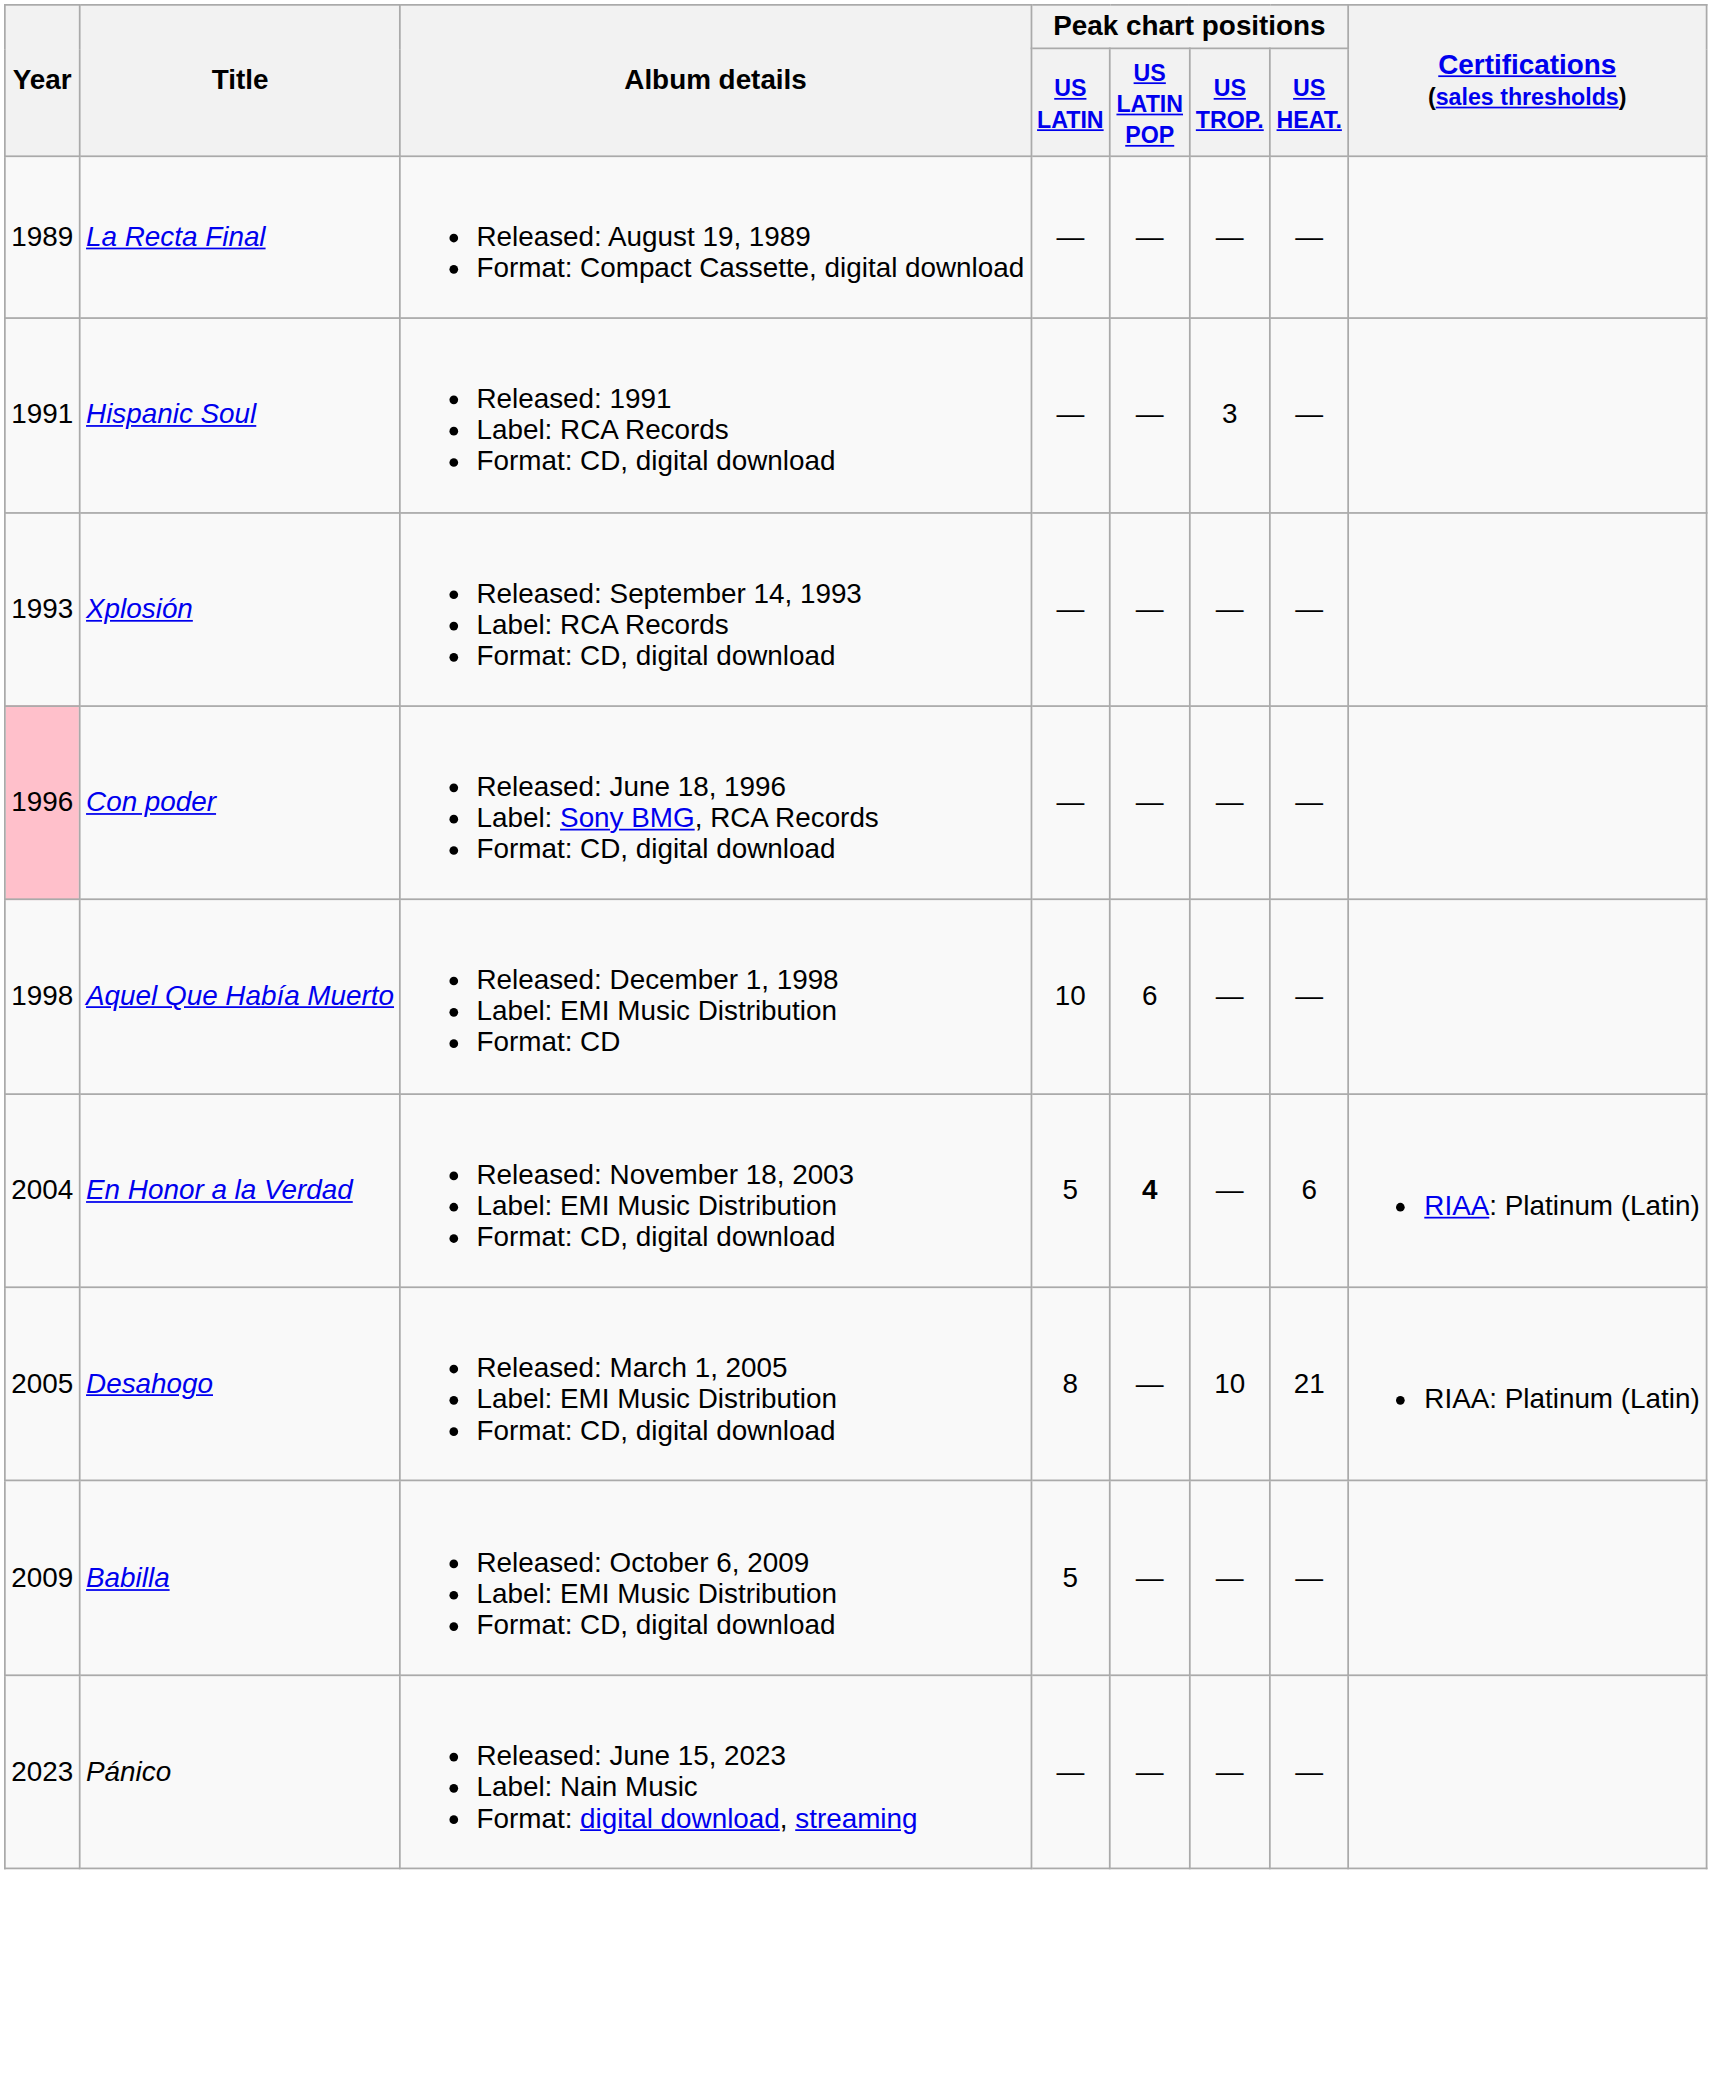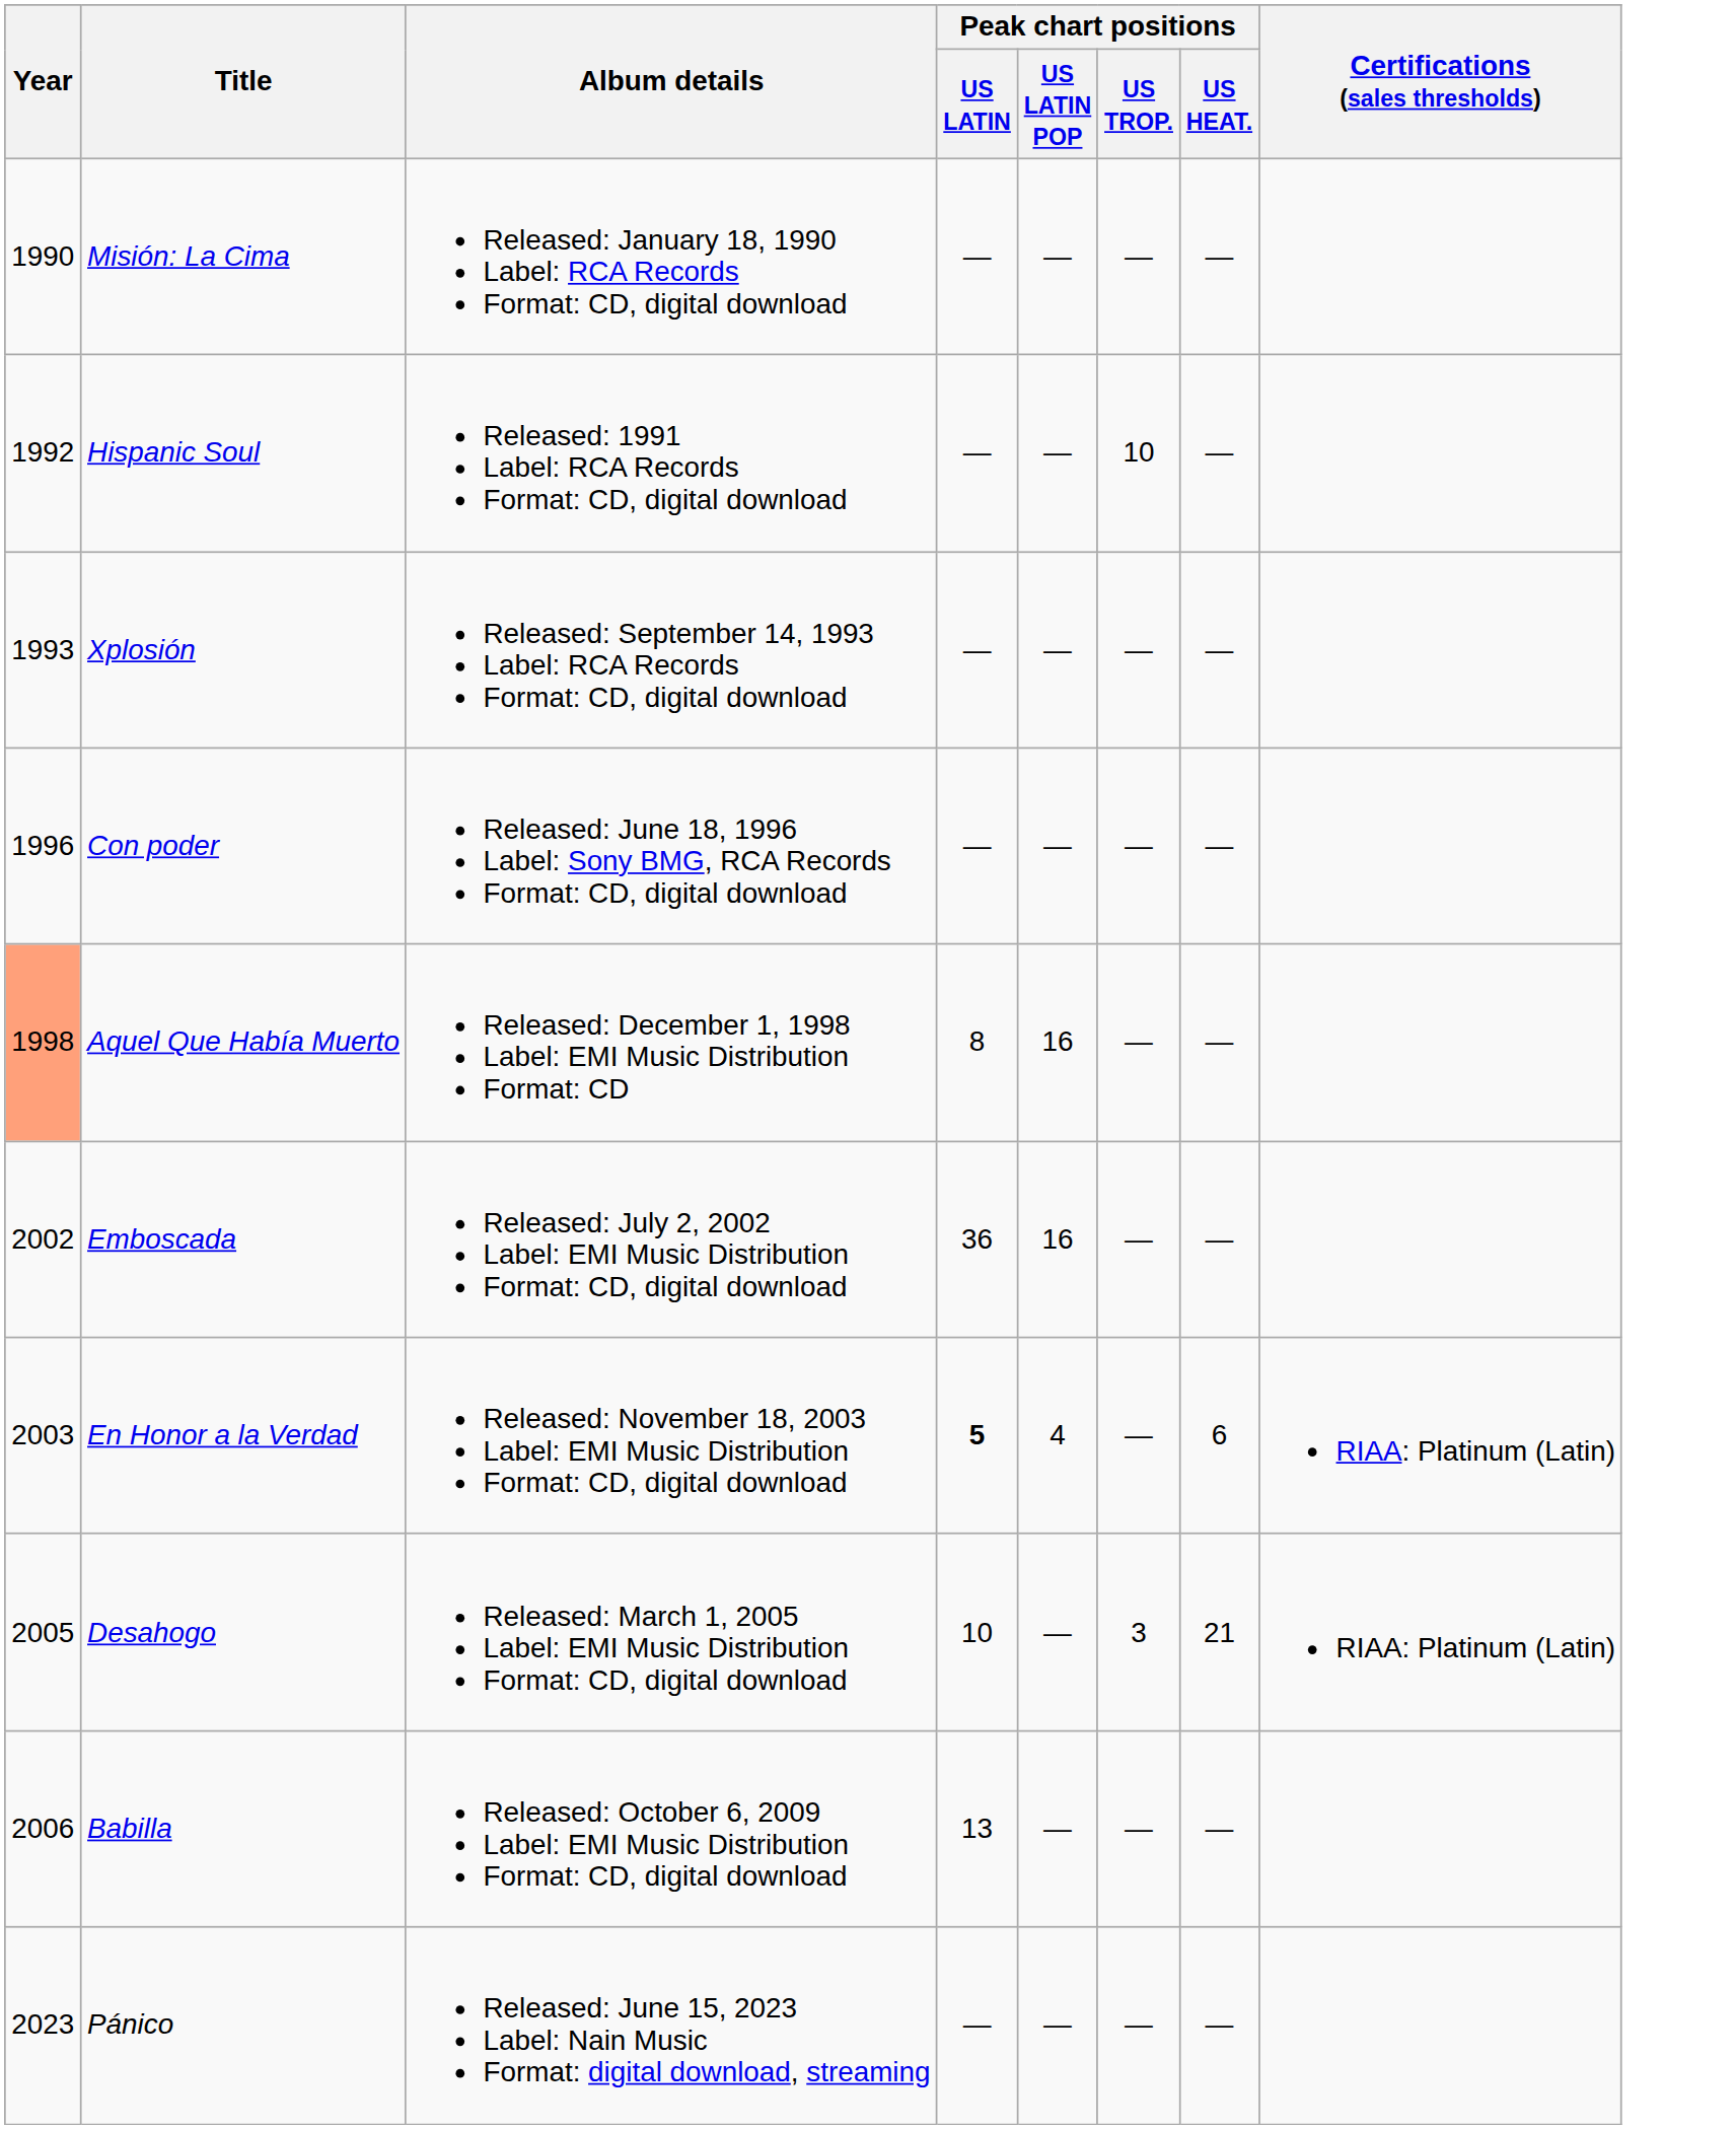- row: 1989 | La Recta Final | Released: August 19, 1989 Format: Compact Cassette, digital download | — | — | — | —
+ row: 1990 | Misión: La Cima | Released: January 18, 1990 Label: RCA Records Format: CD, digital download | — | — | — | —
Hispanic Soul | Year: 1991 -> 1992
Hispanic Soul | Peak chart positions / US TROP.: 3 -> 10
Con poder | Year: pink background -> no background
Aquel Que Había Muerto | Year: no background -> lightsalmon background
Aquel Que Había Muerto | Peak chart positions / US LATIN: 10 -> 8
Aquel Que Había Muerto | Peak chart positions / US LATIN POP: 6 -> 16
+ row: 2002 | Emboscada | Released: July 2, 2002 Label: EMI Music Distribution Format: CD, digital download | 36 | 16 | — | —
En Honor a la Verdad | Year: 2004 -> 2003
En Honor a la Verdad | Peak chart positions / US LATIN: normal -> bold
En Honor a la Verdad | Peak chart positions / US LATIN POP: bold -> normal
Desahogo | Peak chart positions / US LATIN: 8 -> 10
Desahogo | Peak chart positions / US TROP.: 10 -> 3
Babilla | Year: 2009 -> 2006
Babilla | Peak chart positions / US LATIN: 5 -> 13
